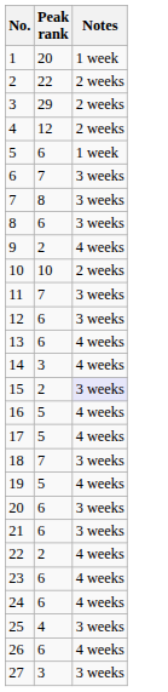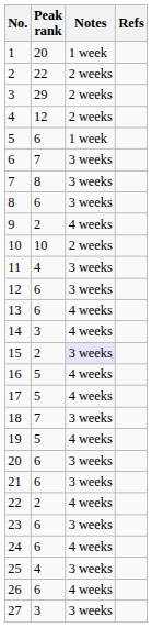+ column: Refs
11 | Peak rank: 7 -> 4
23 | Notes: 4 weeks -> 3 weeks
